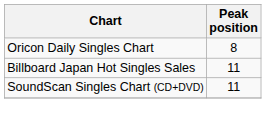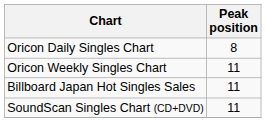+ row: Oricon Weekly Singles Chart | 11
